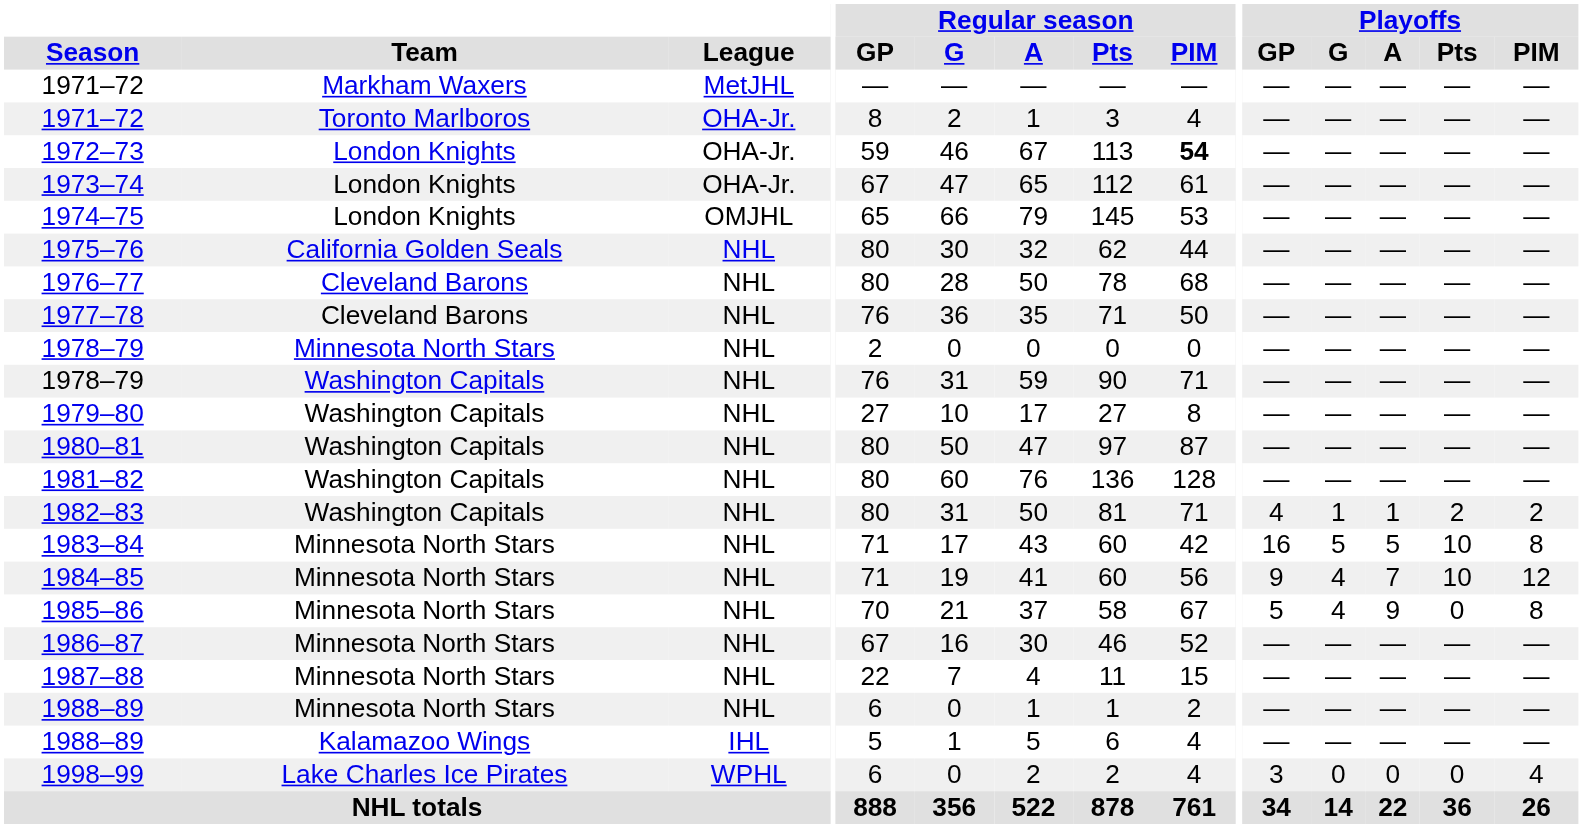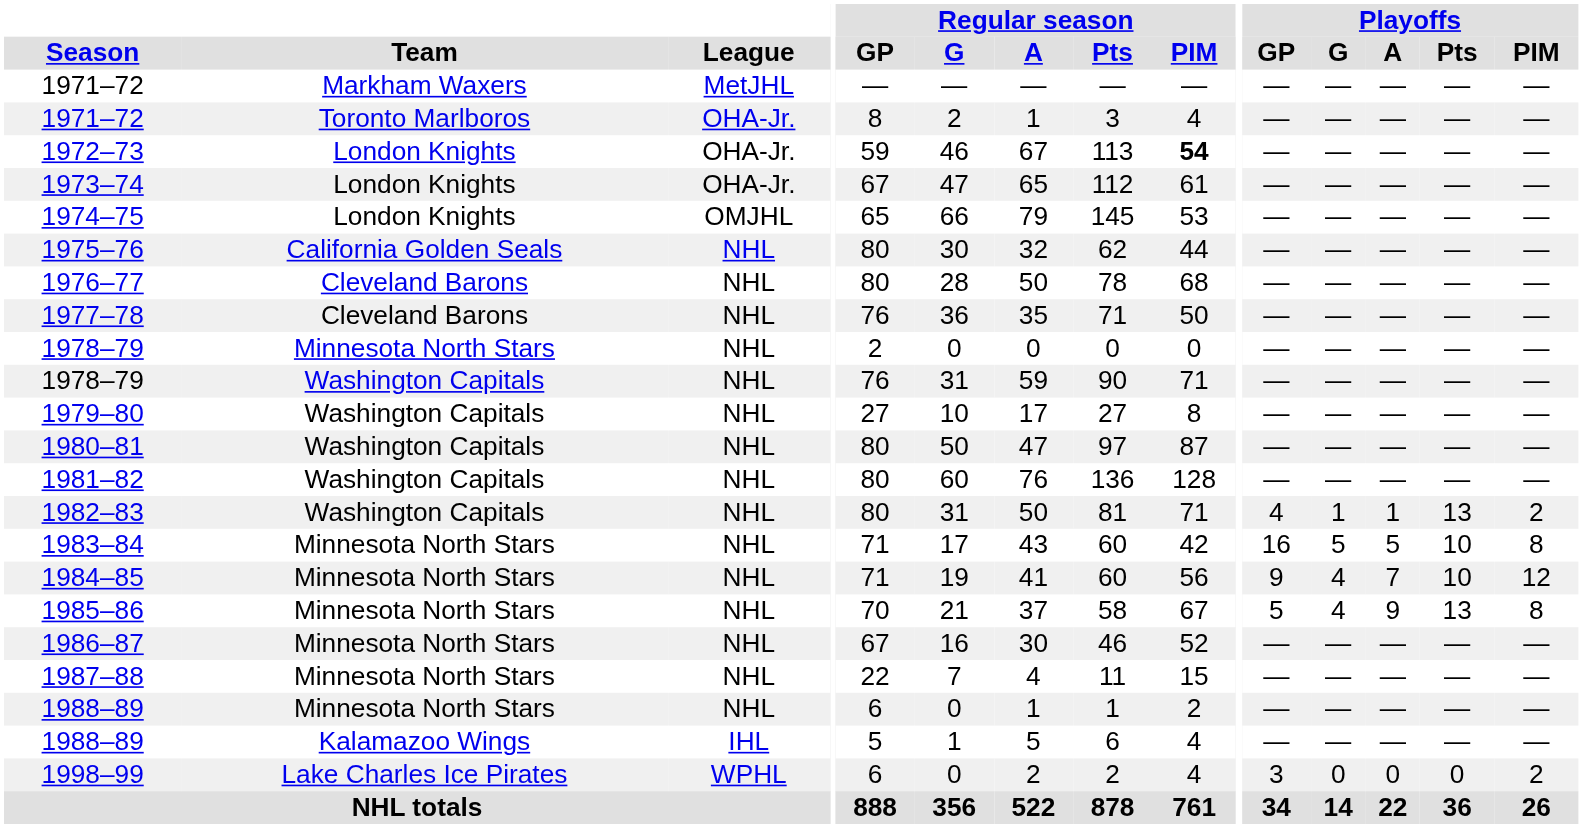1982–83 | Playoffs / Pts: 2 -> 13
1985–86 | Playoffs / Pts: 0 -> 13
1998–99 | Playoffs / PIM: 4 -> 2
